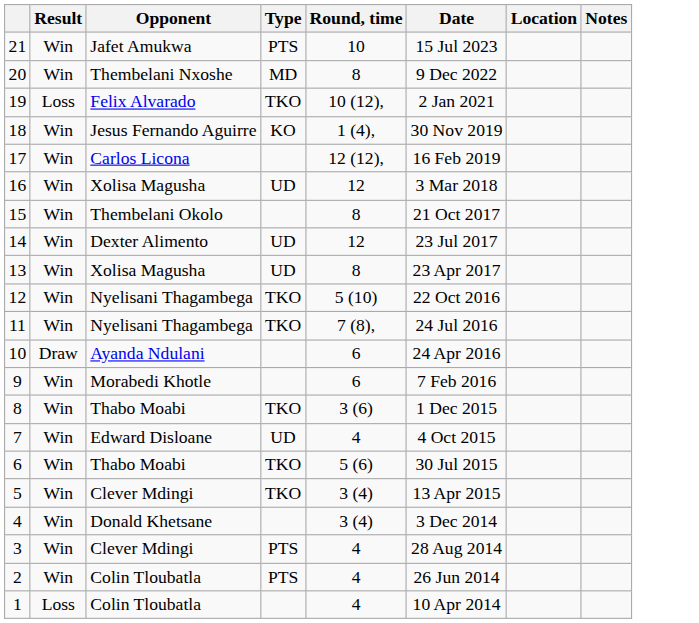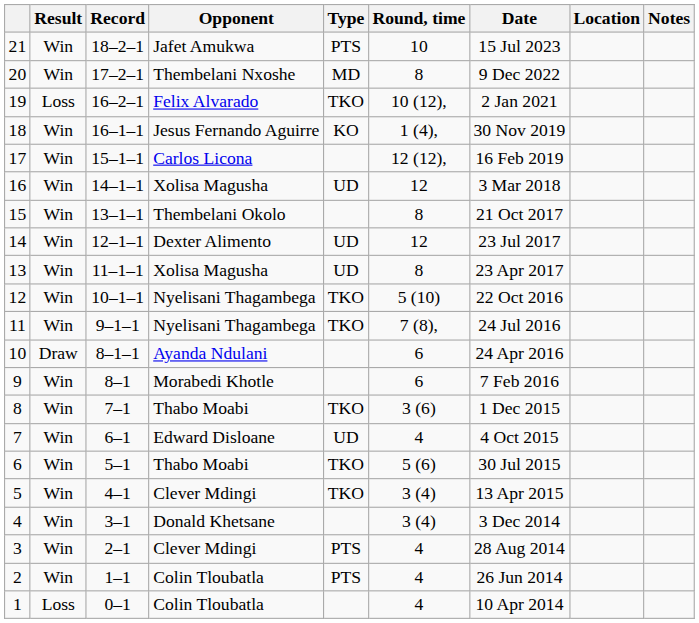+ column: Record | 18–2–1 | 17–2–1 | 16–2–1 | 16–1–1 | 15–1–1 | 14–1–1 | 13–1–1 | 12–1–1 | 11–1–1 | 10–1–1 | 9–1–1 | 8–1–1 | 8–1 | 7–1 | 6–1 | 5–1 | 4–1 | 3–1 | 2–1 | 1–1 | 0–1
